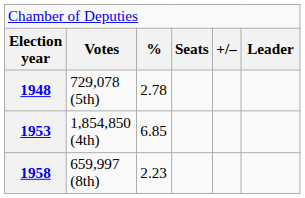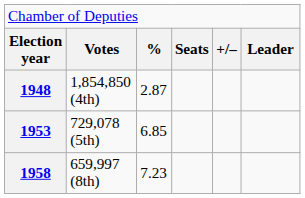1948 | column 2: 729,078 (5th) -> 1,854,850 (4th)
1948 | column 3: 2.78 -> 2.87
1953 | column 2: 1,854,850 (4th) -> 729,078 (5th)
1958 | column 3: 2.23 -> 7.23
